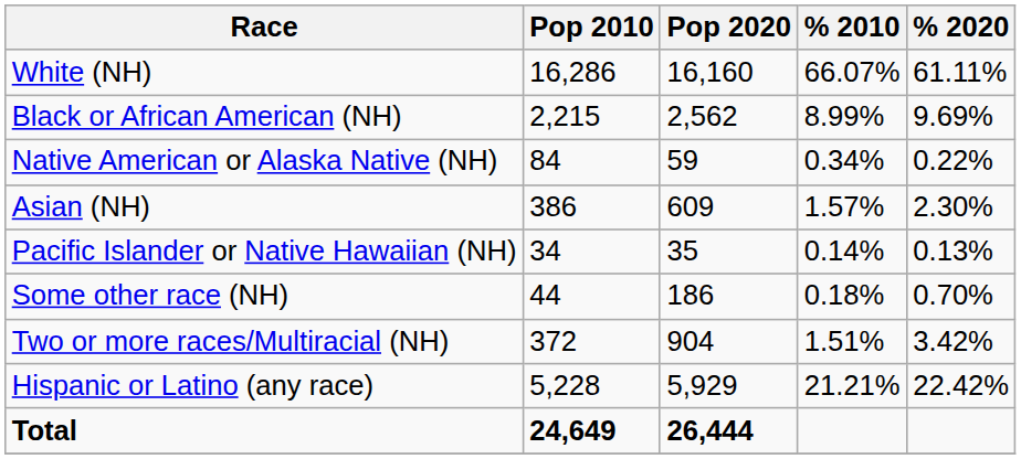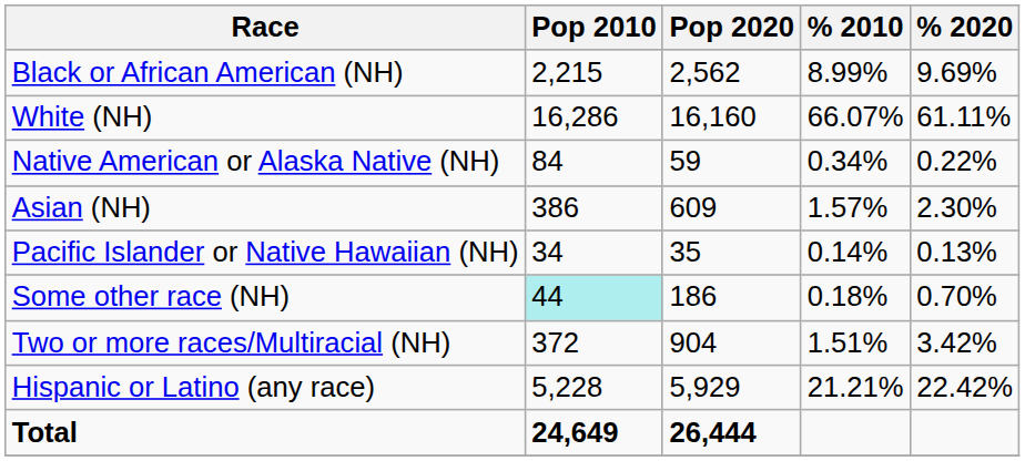rows swapped: White (NH) <-> Black or African American (NH)
Some other race (NH) | Pop 2010: no background -> paleturquoise background
